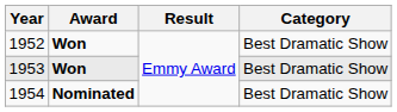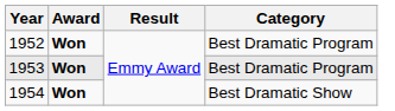1952 | Category: Best Dramatic Show -> Best Dramatic Program
1953 | Category: Best Dramatic Show -> Best Dramatic Program
1954 | Award: Nominated -> Won
